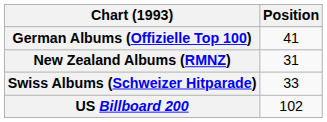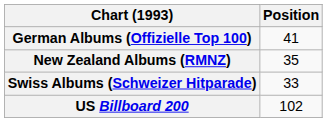New Zealand Albums (RMNZ) | Position: 31 -> 35
